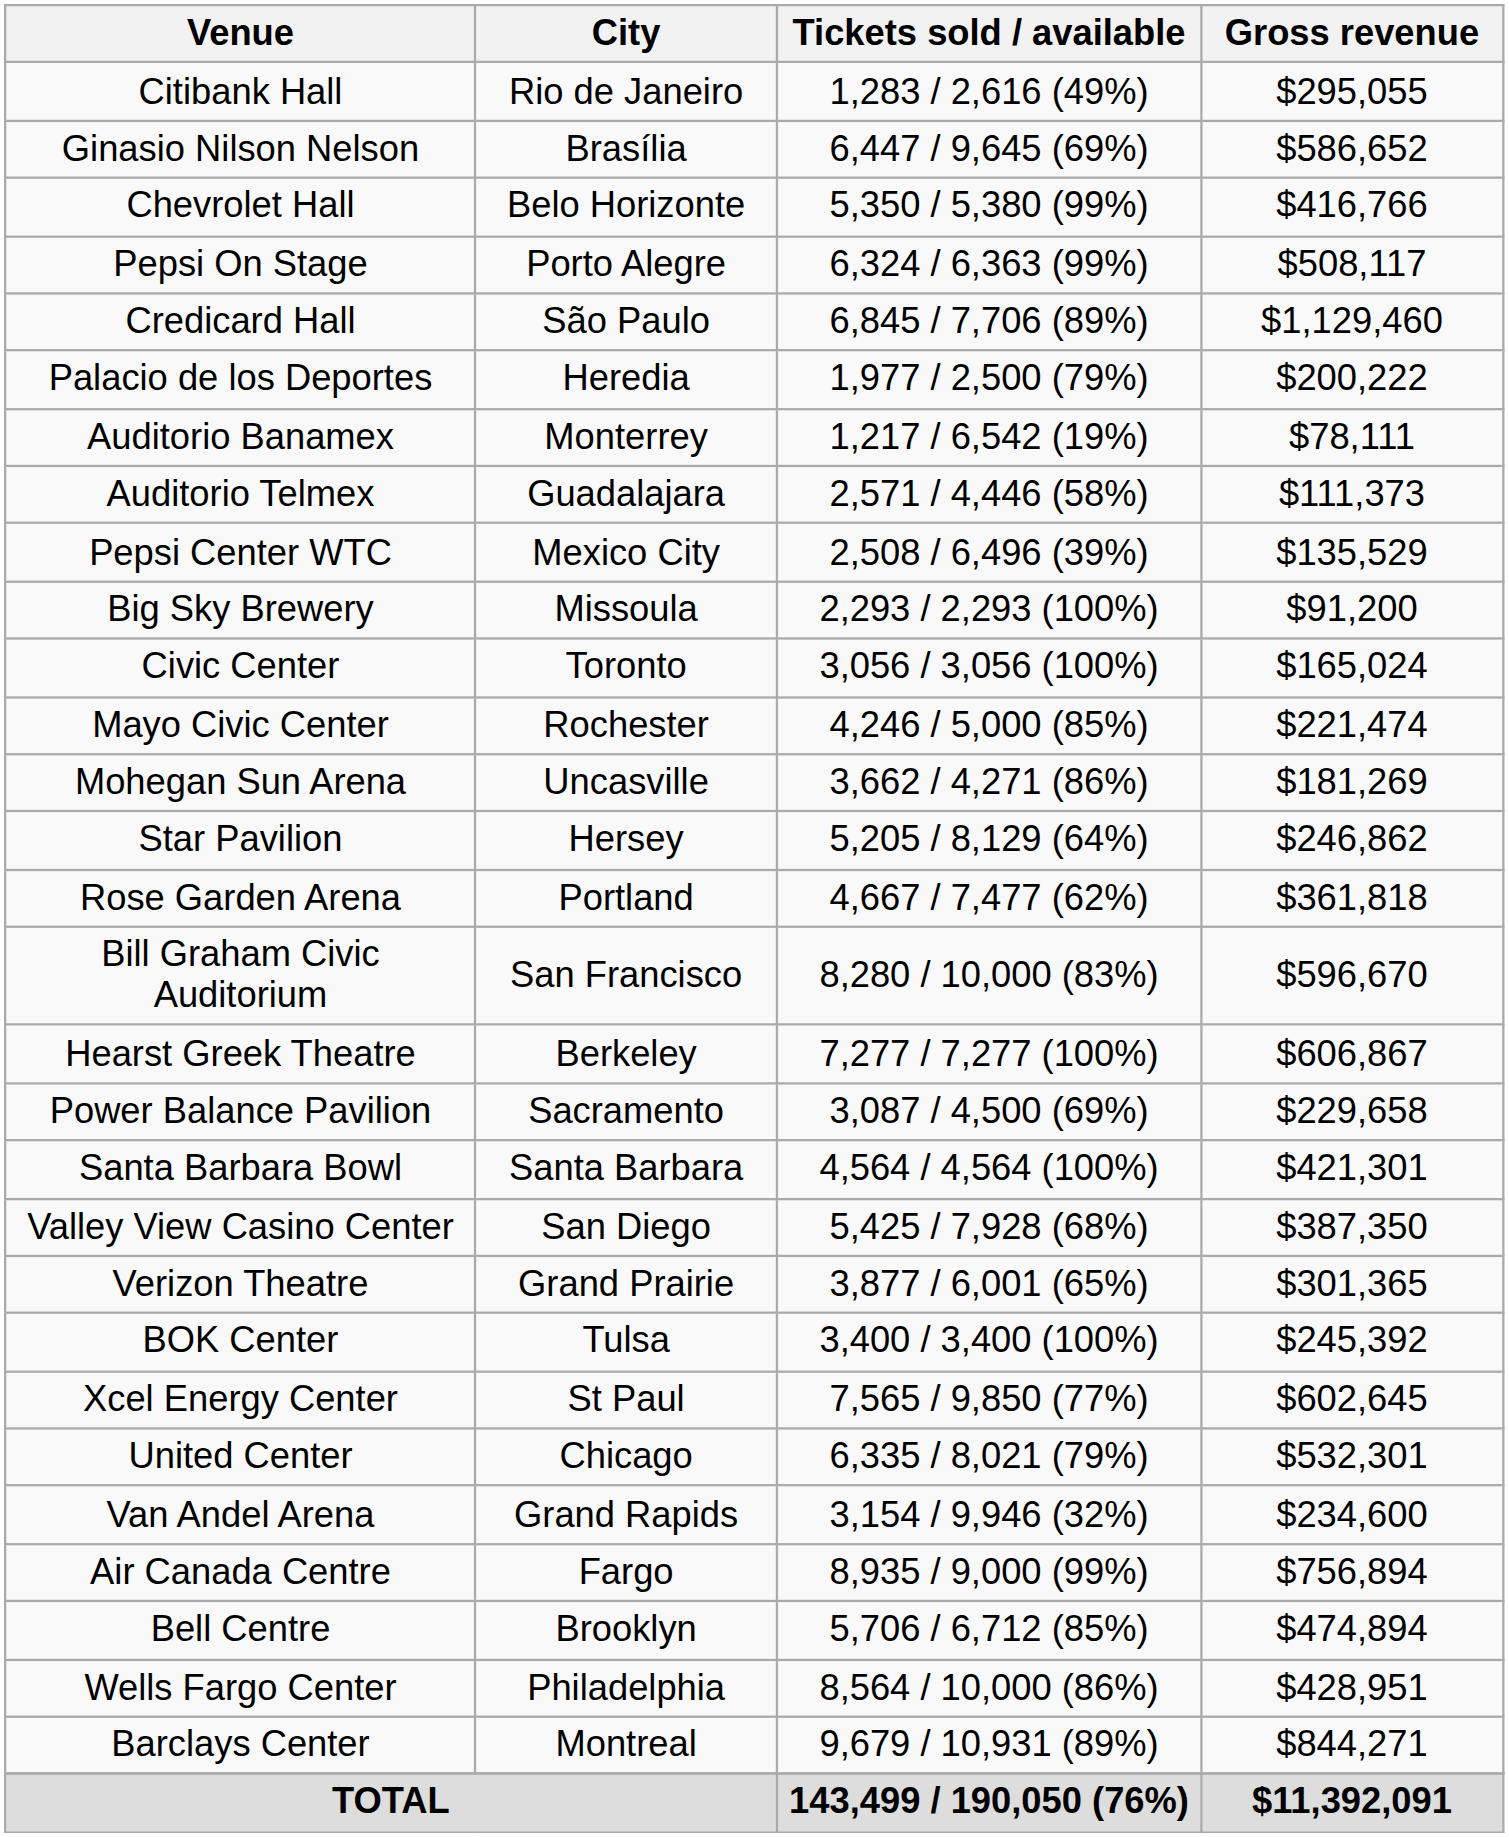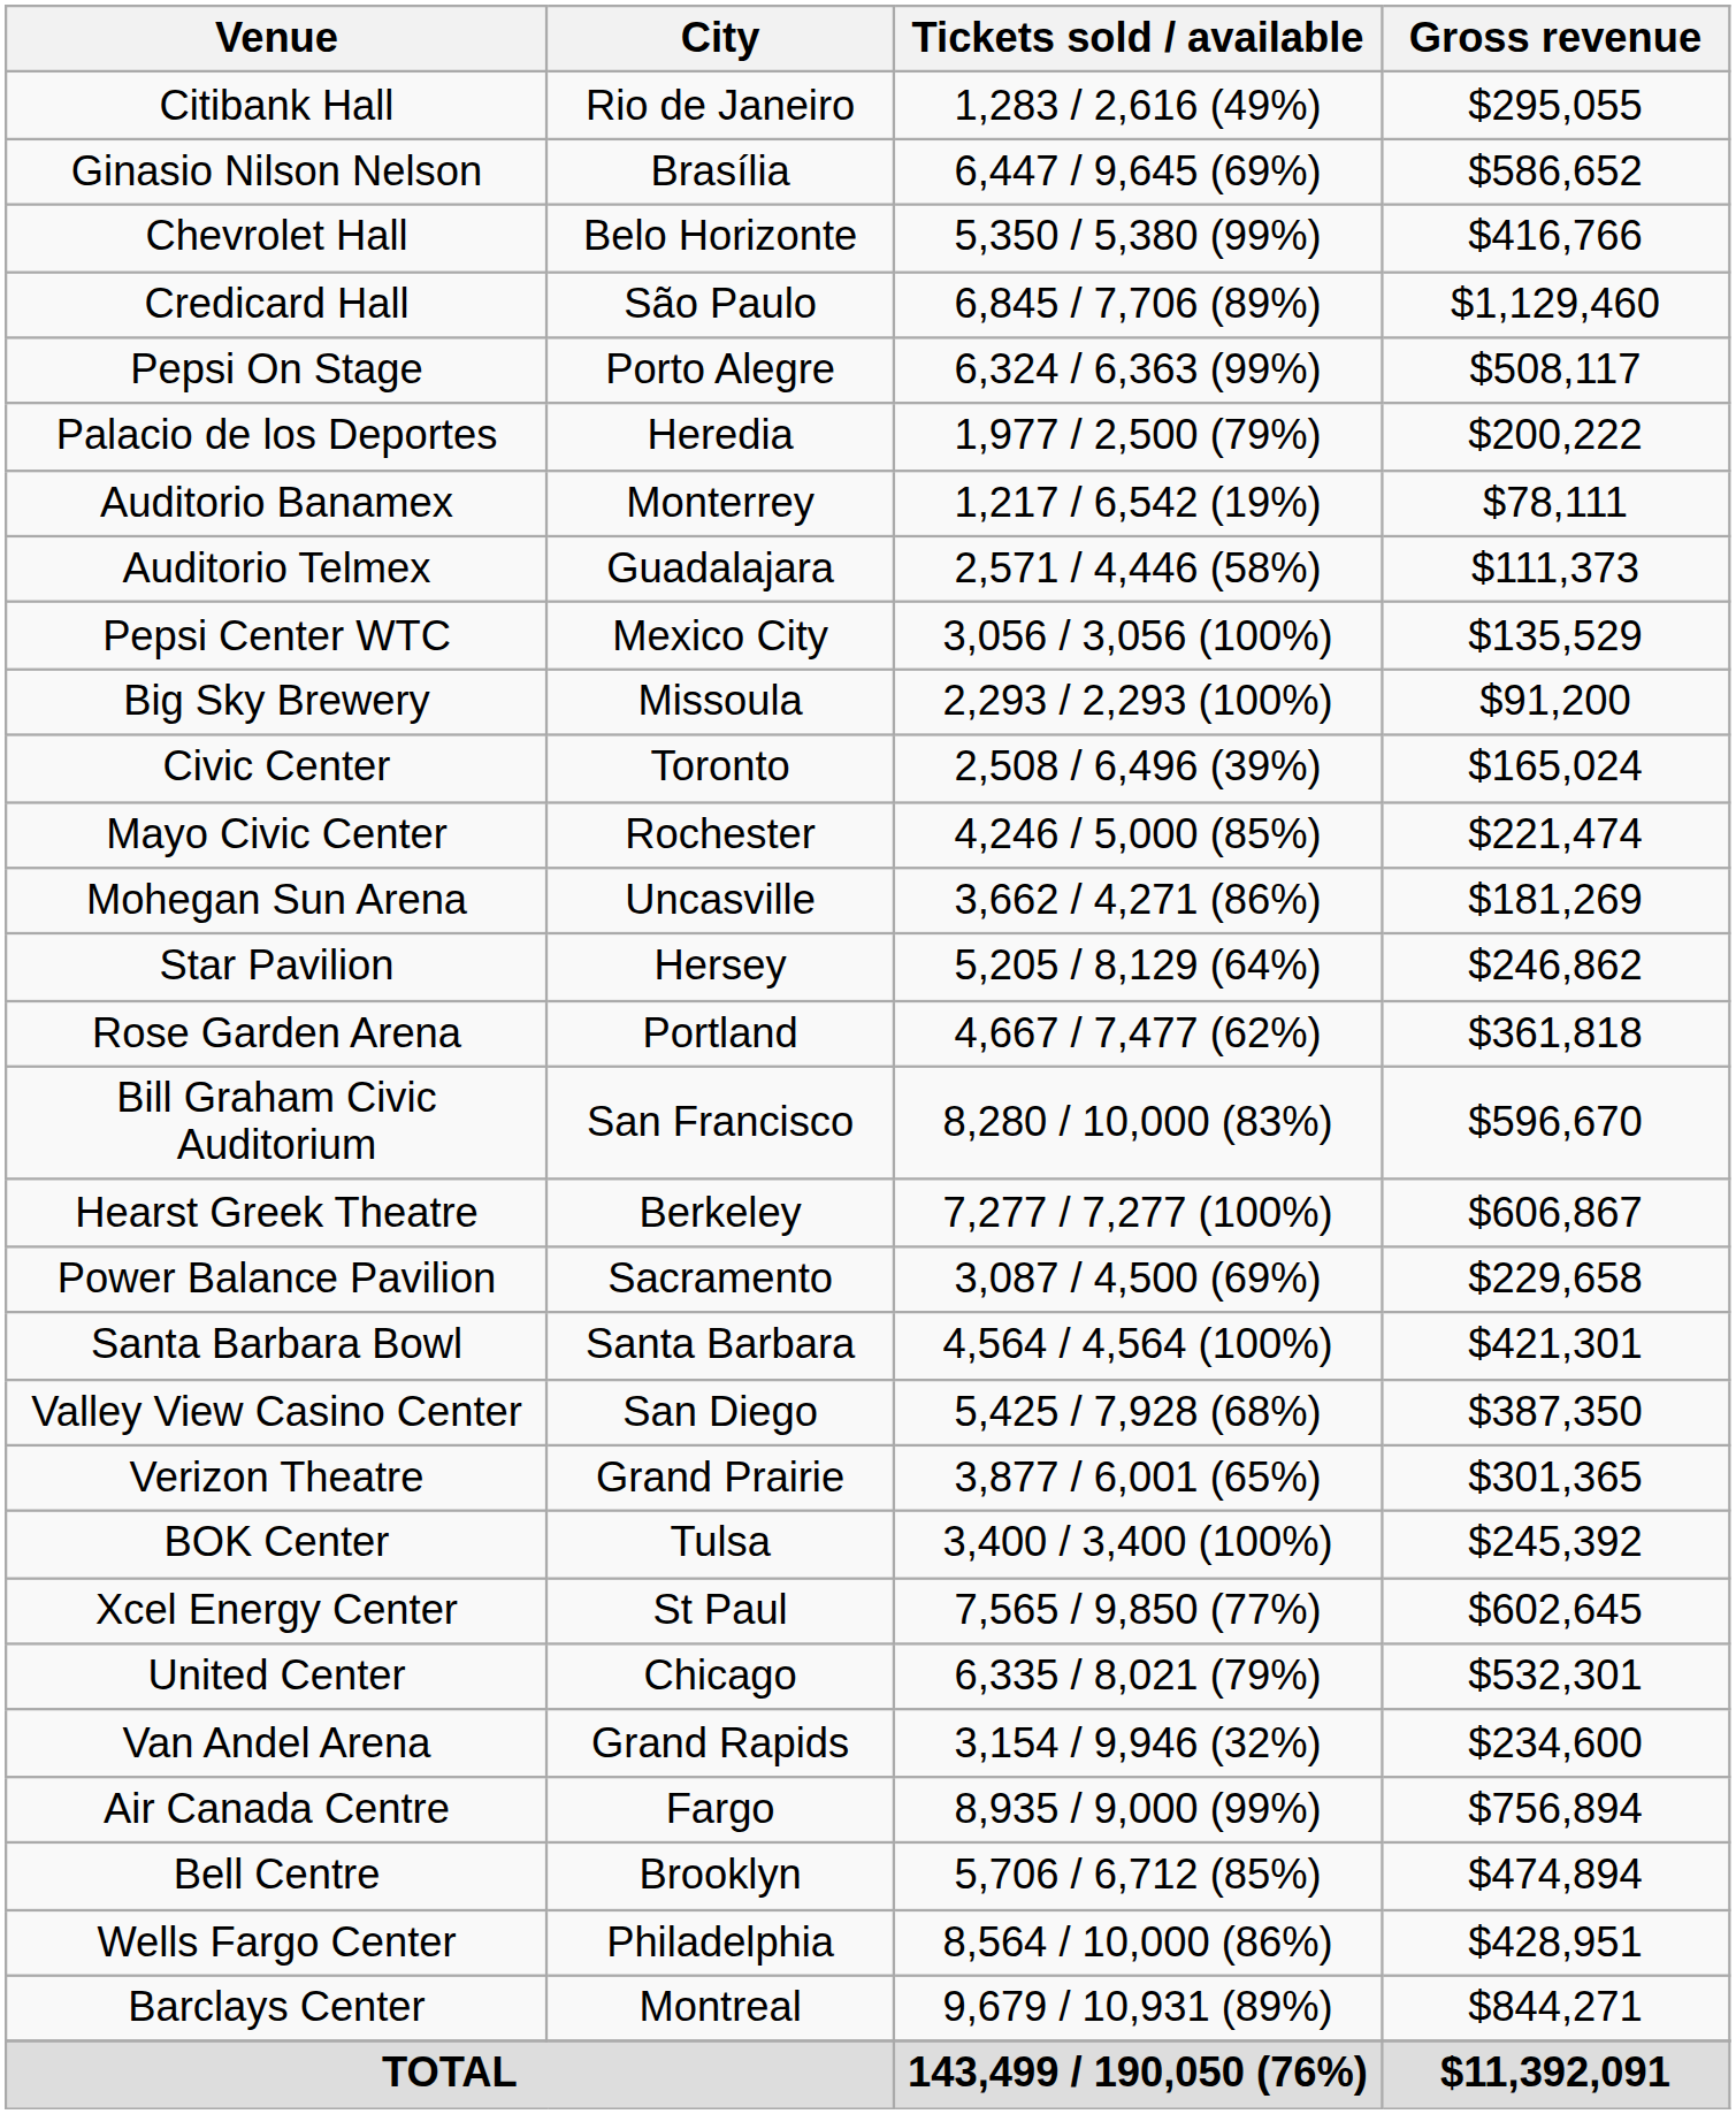rows swapped: Credicard Hall <-> Pepsi On Stage
Pepsi Center WTC | Tickets sold / available: 2,508 / 6,496 (39%) -> 3,056 / 3,056 (100%)
Civic Center | Tickets sold / available: 3,056 / 3,056 (100%) -> 2,508 / 6,496 (39%)
